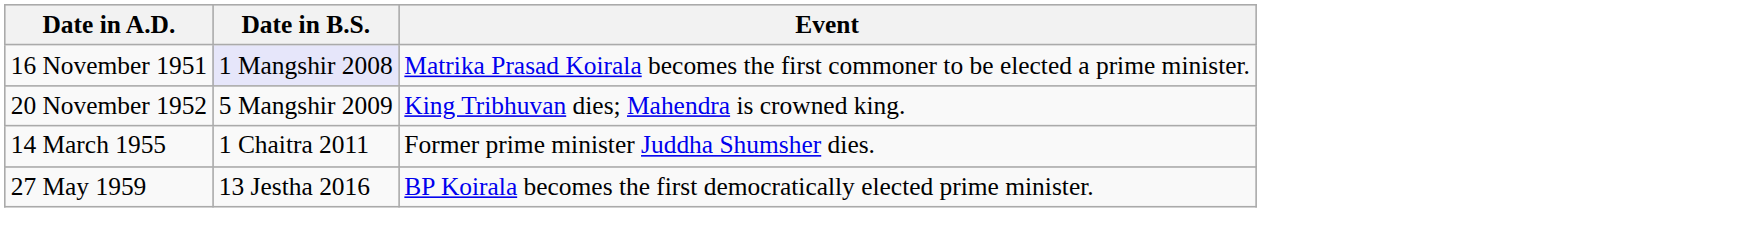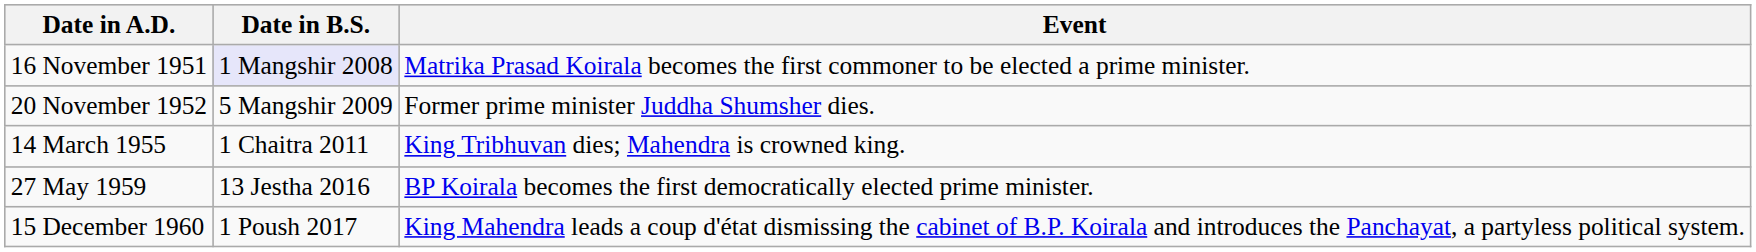20 November 1952 | Event: King Tribhuvan dies; Mahendra is crowned king. -> Former prime minister Juddha Shumsher dies.
14 March 1955 | Event: Former prime minister Juddha Shumsher dies. -> King Tribhuvan dies; Mahendra is crowned king.
+ row: 15 December 1960 | 1 Poush 2017 | King Mahendra leads a coup d'état dismissing the cabinet of B.P. Koirala and introduces the Panchayat, a partyless political system.
